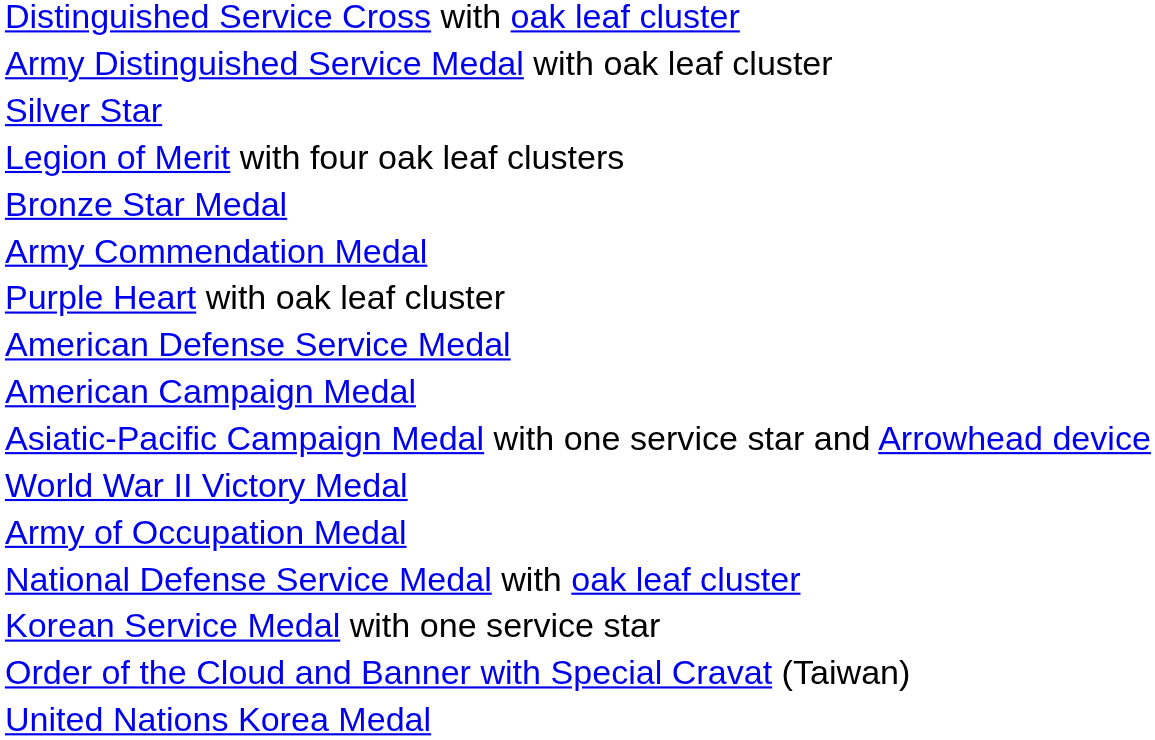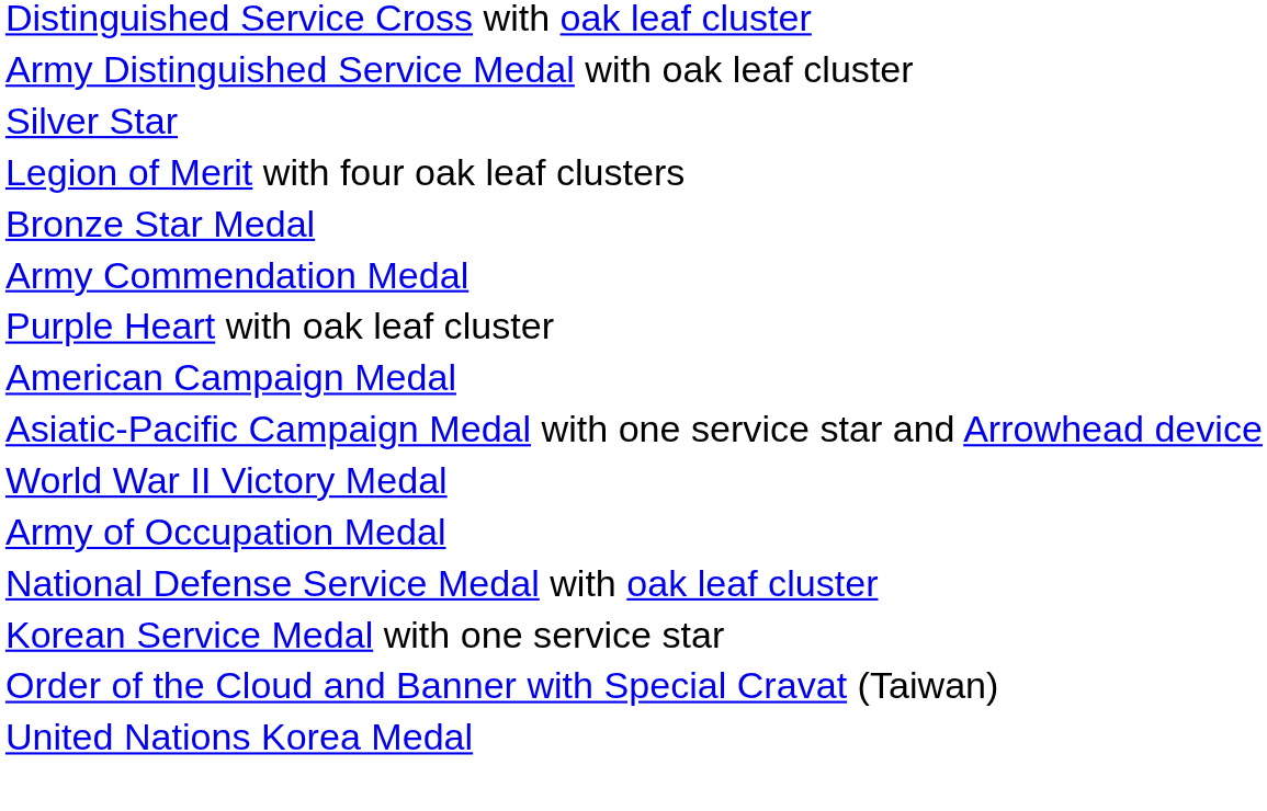- row: American Defense Service Medal
